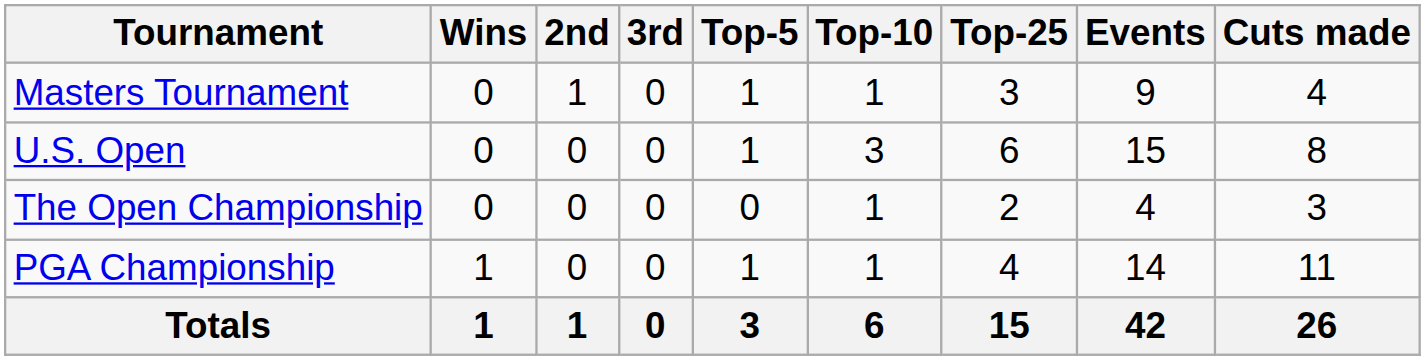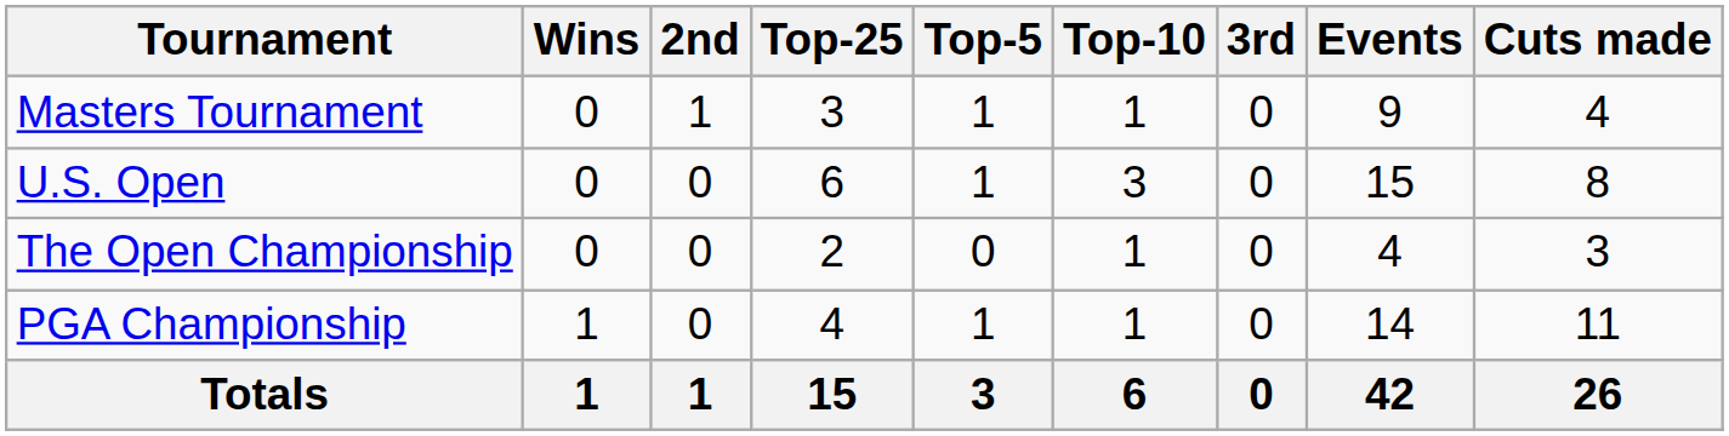columns swapped: 3rd <-> Top-25
